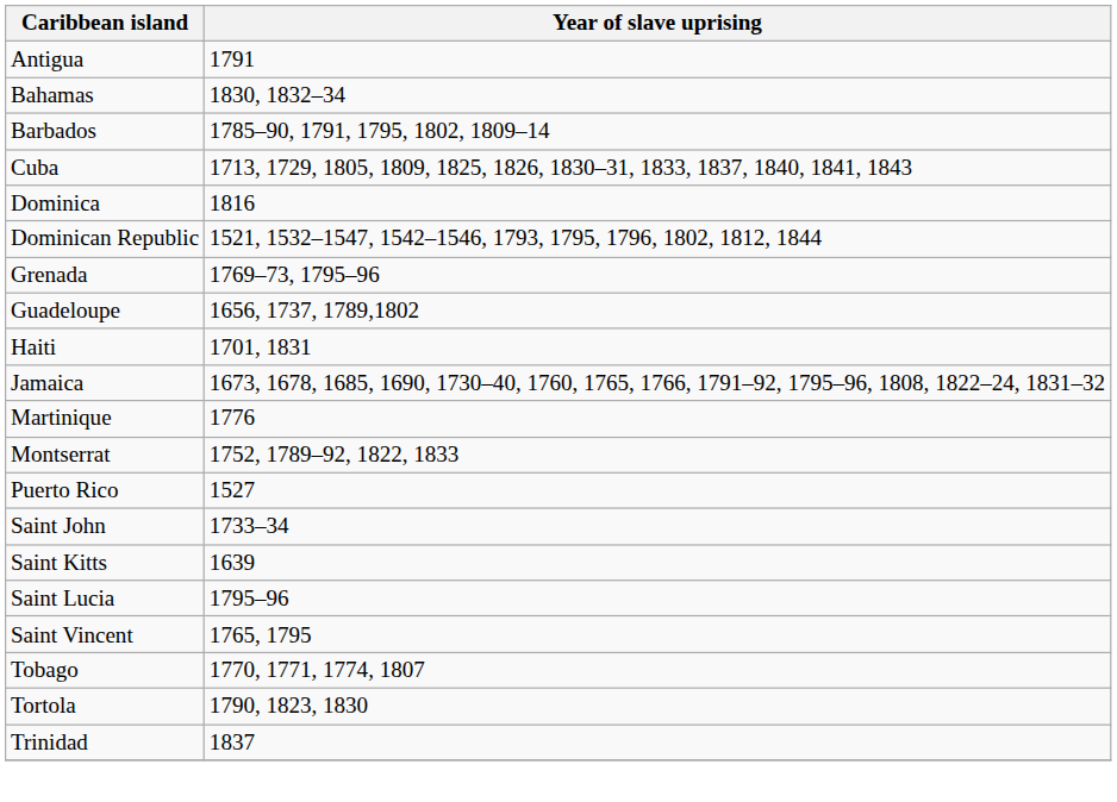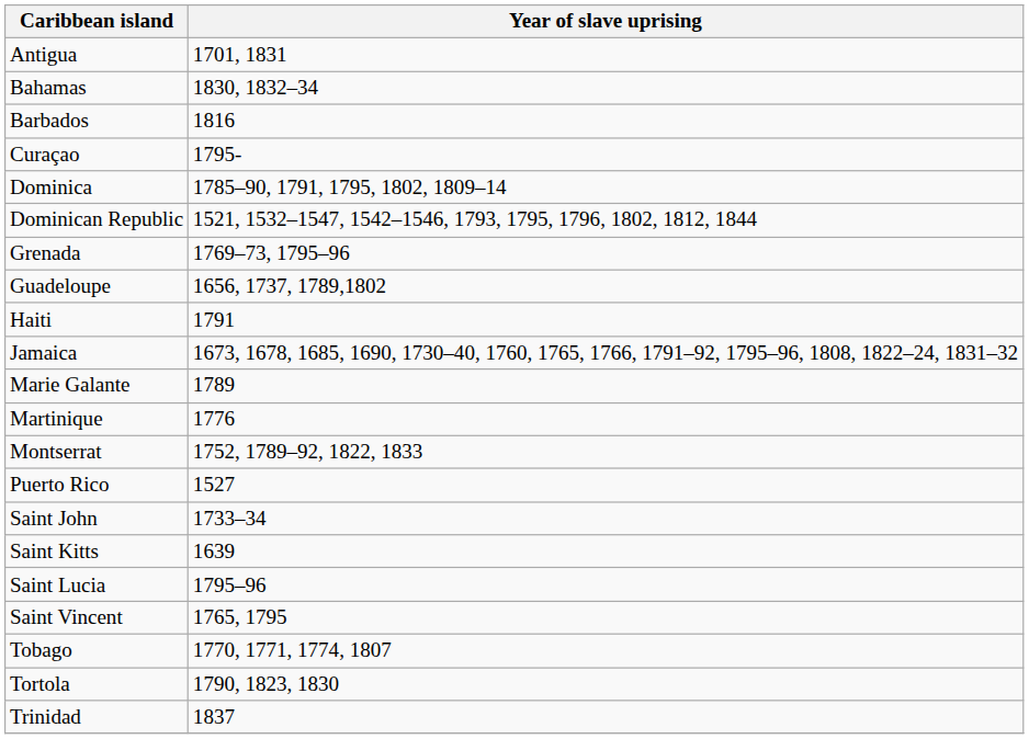Antigua | Year of slave uprising: 1791 -> 1701, 1831
Barbados | Year of slave uprising: 1785–90, 1791, 1795, 1802, 1809–14 -> 1816
- row: Cuba | 1713, 1729, 1805, 1809, 1825, 1826, 1830–31, 1833, 1837, 1840, 1841, 1843
+ row: Curaçao | 1795-
Dominica | Year of slave uprising: 1816 -> 1785–90, 1791, 1795, 1802, 1809–14
Haiti | Year of slave uprising: 1701, 1831 -> 1791
+ row: Marie Galante | 1789
